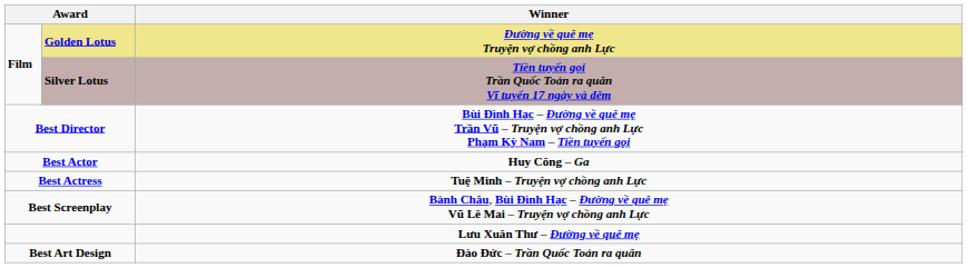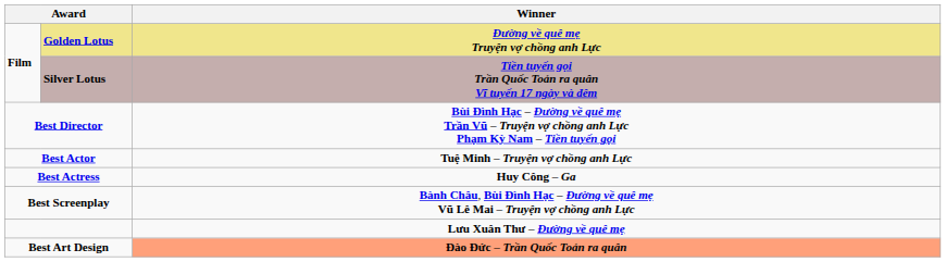Best Actor | Winner: Huy Công – Ga -> Tuệ Minh – Truyện vợ chồng anh Lực
Best Actress | Winner: Tuệ Minh – Truyện vợ chồng anh Lực -> Huy Công – Ga
Best Art Design | Winner: no background -> lightsalmon background
